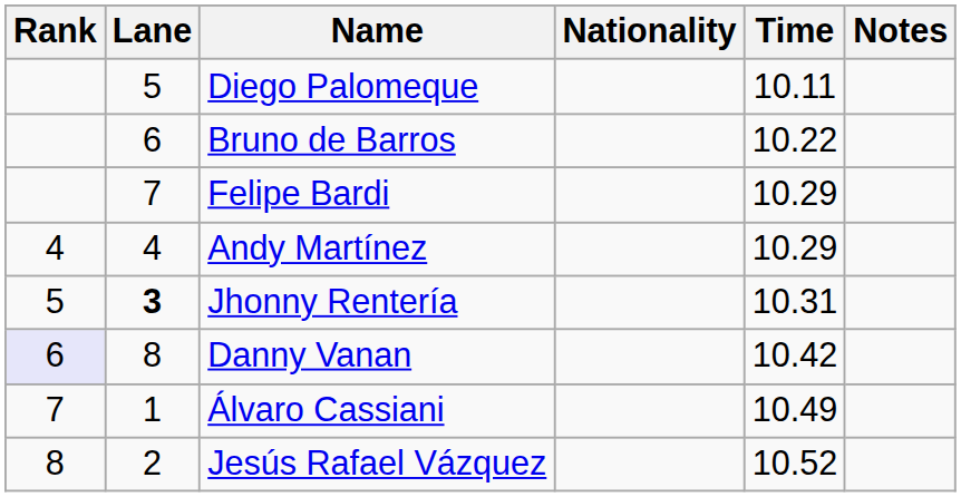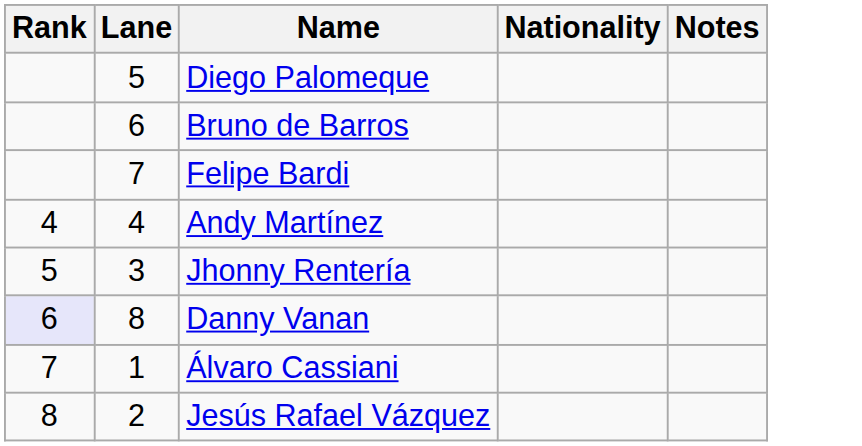- column: Time | 10.11 | 10.22 | 10.29 | 10.29 | 10.31 | 10.42 | 10.49 | 10.52
Jhonny Rentería | Lane: bold -> normal
